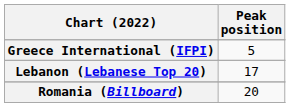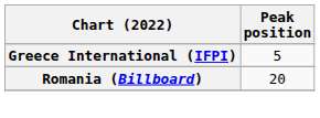- row: Lebanon (Lebanese Top 20) | 17
